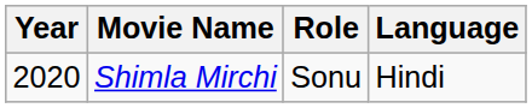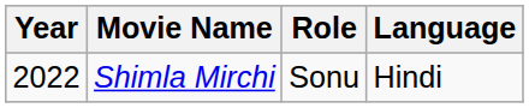Shimla Mirchi | Year: 2020 -> 2022
